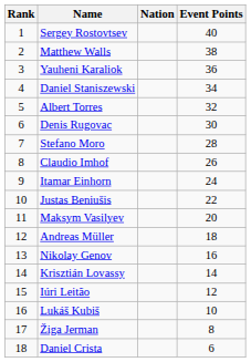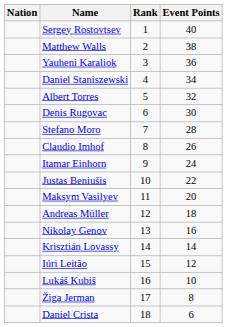columns swapped: Rank <-> Nation
